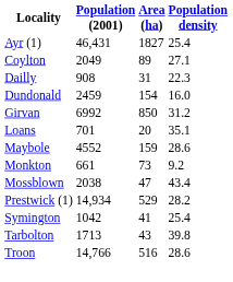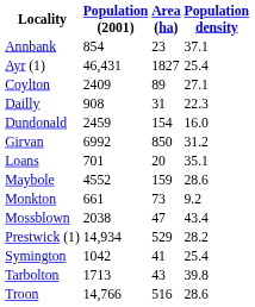+ row: Annbank | 854 | 23 | 37.1
Coylton | Population (2001): 2049 -> 2409
